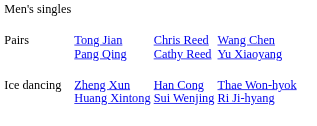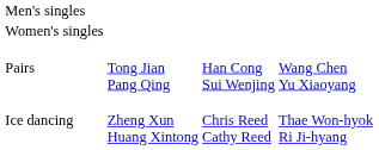+ row: Women's singles
Pairs | column 3: Chris Reed Cathy Reed -> Han Cong Sui Wenjing
Ice dancing | column 3: Han Cong Sui Wenjing -> Chris Reed Cathy Reed
